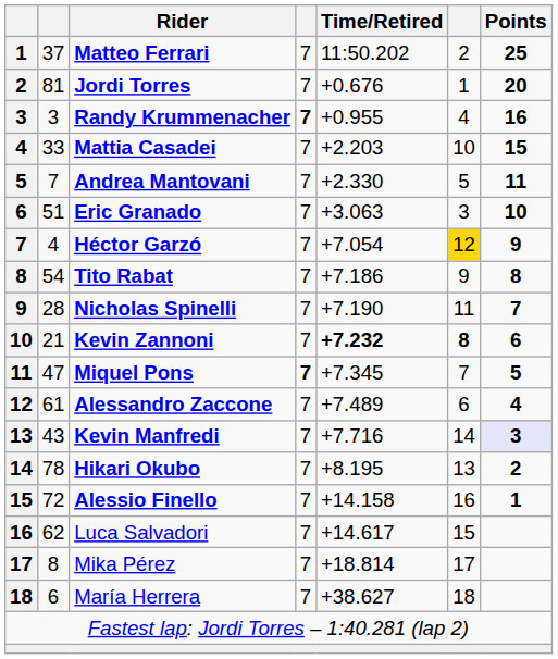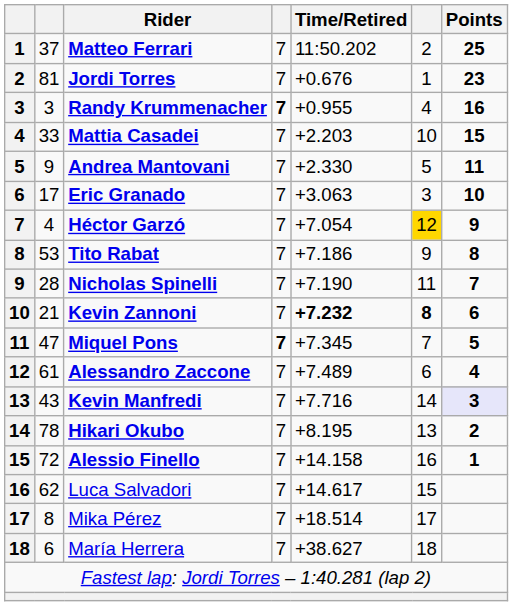Jordi Torres | Points: 20 -> 23
Andrea Mantovani | column 2: 7 -> 9
Eric Granado | column 2: 51 -> 17
Tito Rabat | column 2: 54 -> 53
Mika Pérez | Time/Retired: +18.814 -> +18.514
